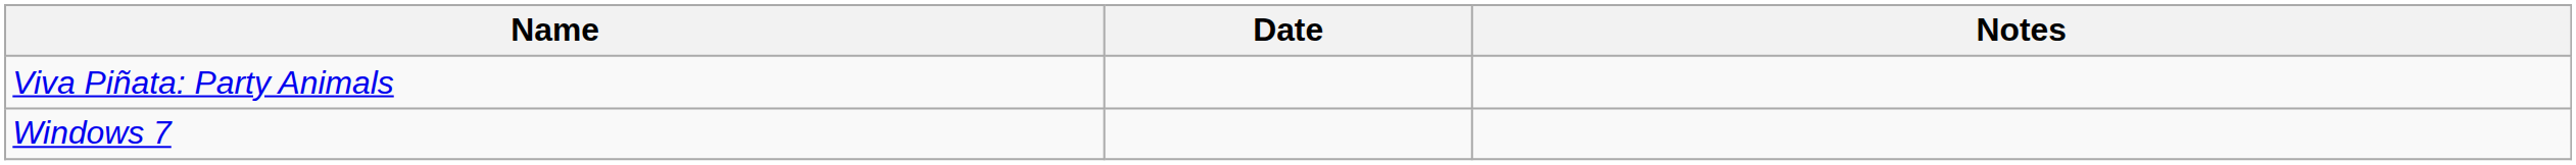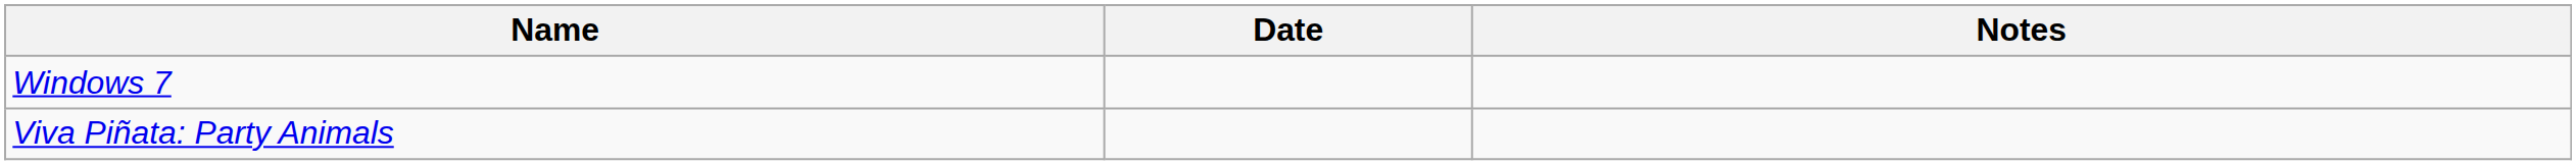rows swapped: Viva Piñata: Party Animals <-> Windows 7
